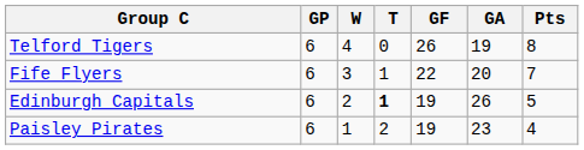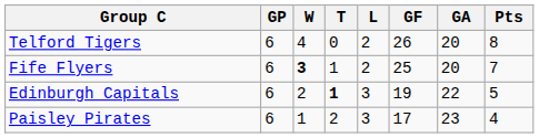+ column: L | 2 | 2 | 3 | 3
Telford Tigers | GA: 19 -> 20
Fife Flyers | W: normal -> bold
Fife Flyers | GF: 22 -> 25
Edinburgh Capitals | GA: 26 -> 22
Paisley Pirates | GF: 19 -> 17
